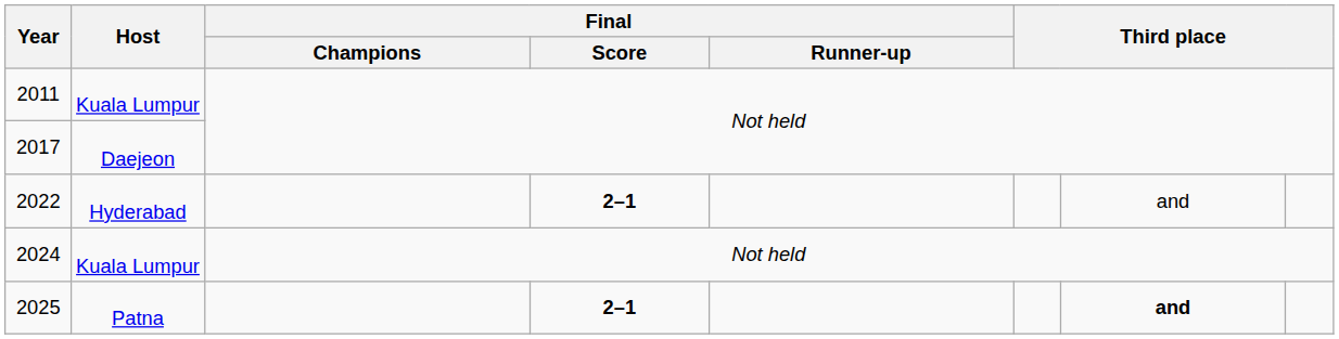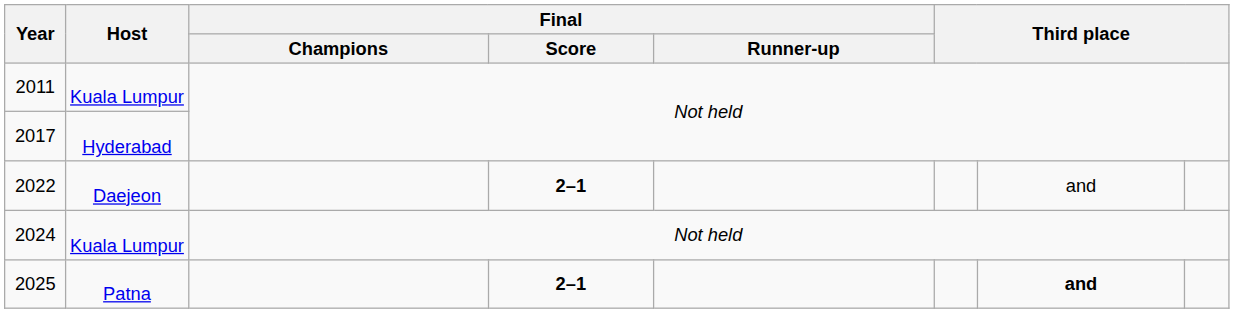2017 | Host: Daejeon -> Hyderabad
2022 | Host: Hyderabad -> Daejeon
